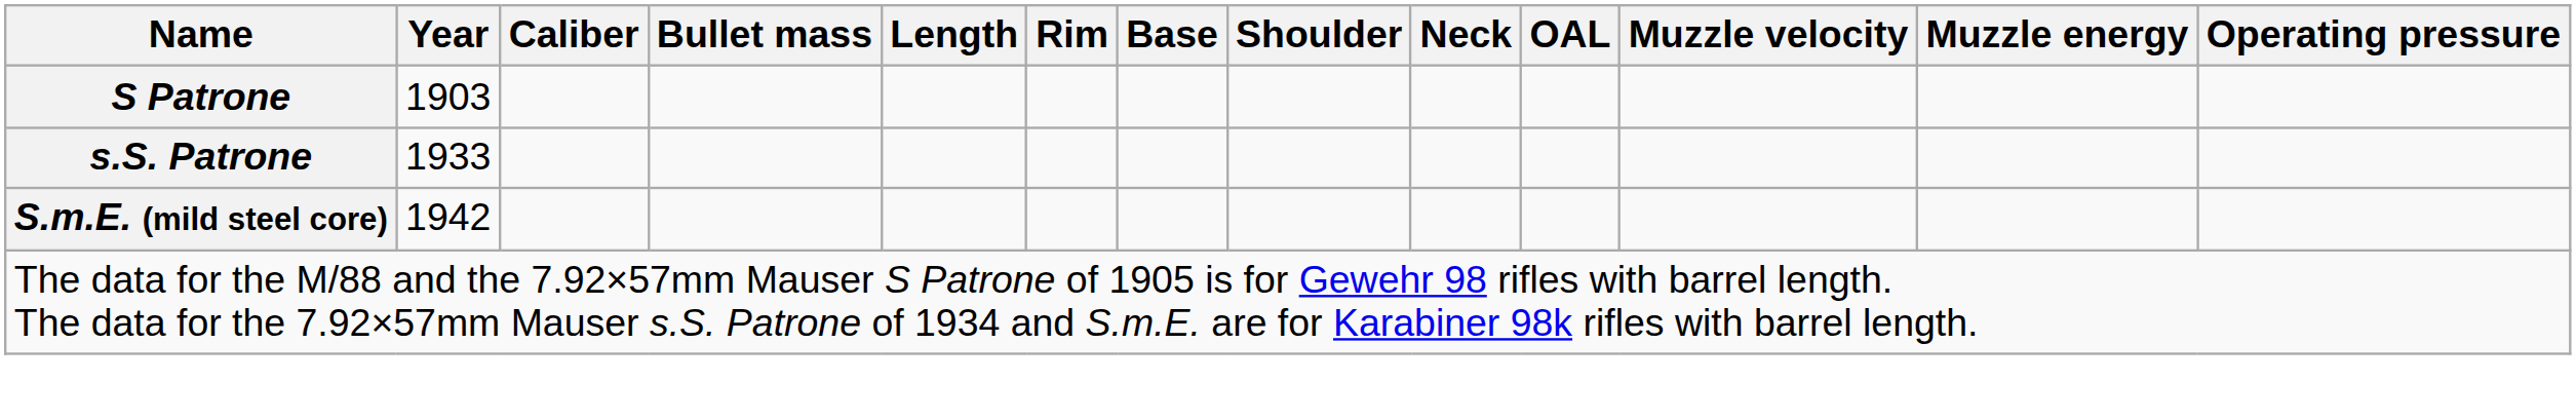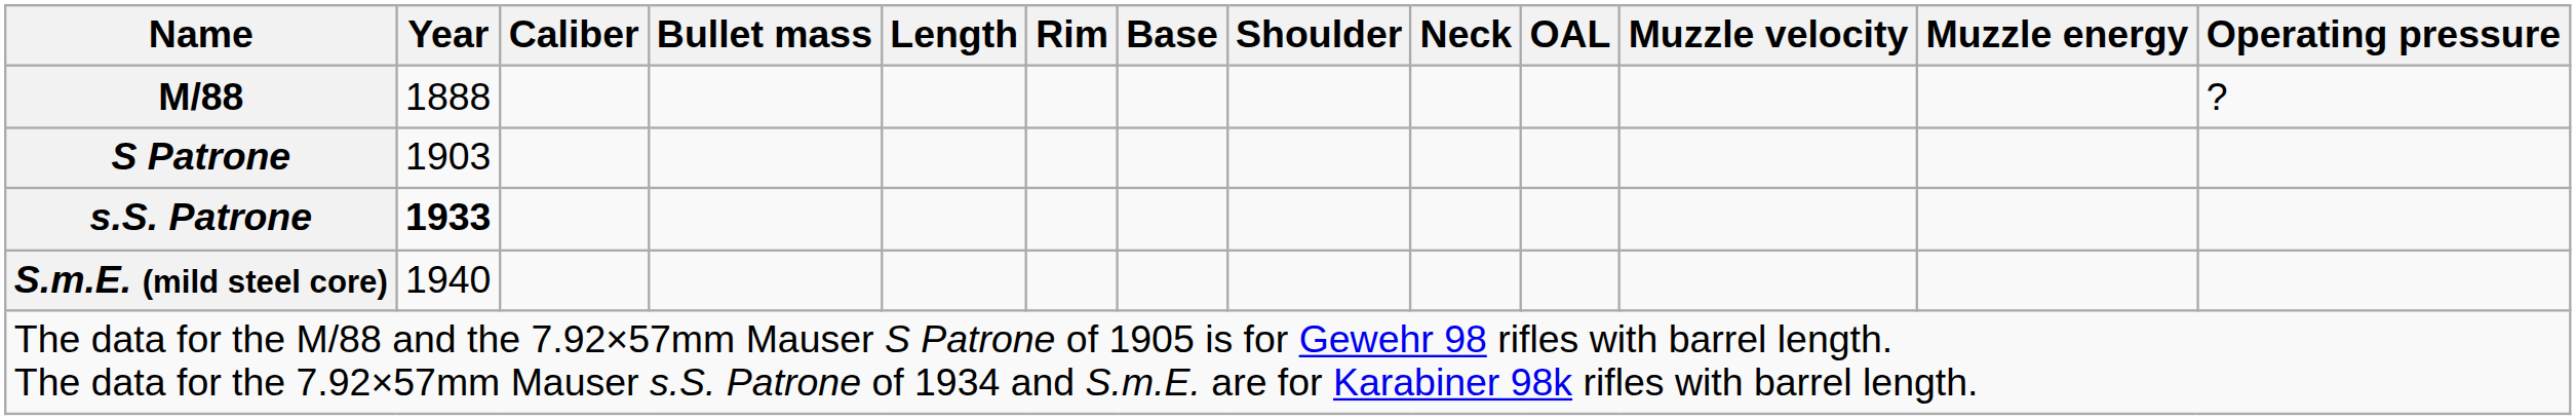+ row: M/88 | 1888 | ?
s.S. Patrone | Year: normal -> bold
S.m.E. (mild steel core) | Year: 1942 -> 1940
